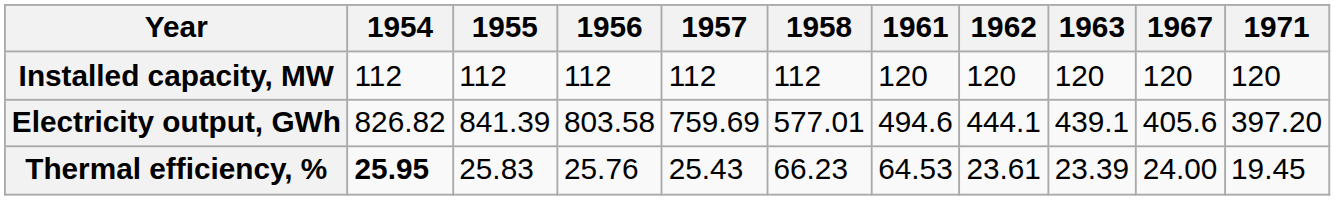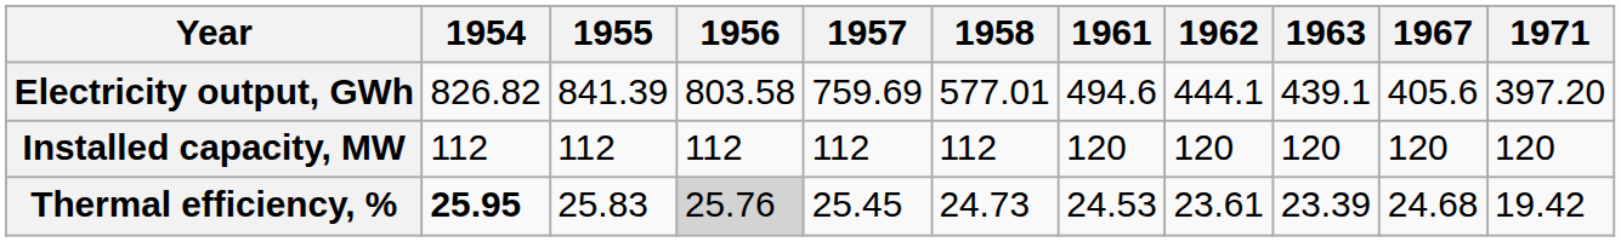rows swapped: Installed capacity, MW <-> Electricity output, GWh
Thermal efficiency, % | 1956: no background -> lightgrey background
Thermal efficiency, % | 1957: 25.43 -> 25.45
Thermal efficiency, % | 1958: 66.23 -> 24.73
Thermal efficiency, % | 1961: 64.53 -> 24.53
Thermal efficiency, % | 1967: 24.00 -> 24.68
Thermal efficiency, % | 1971: 19.45 -> 19.42
